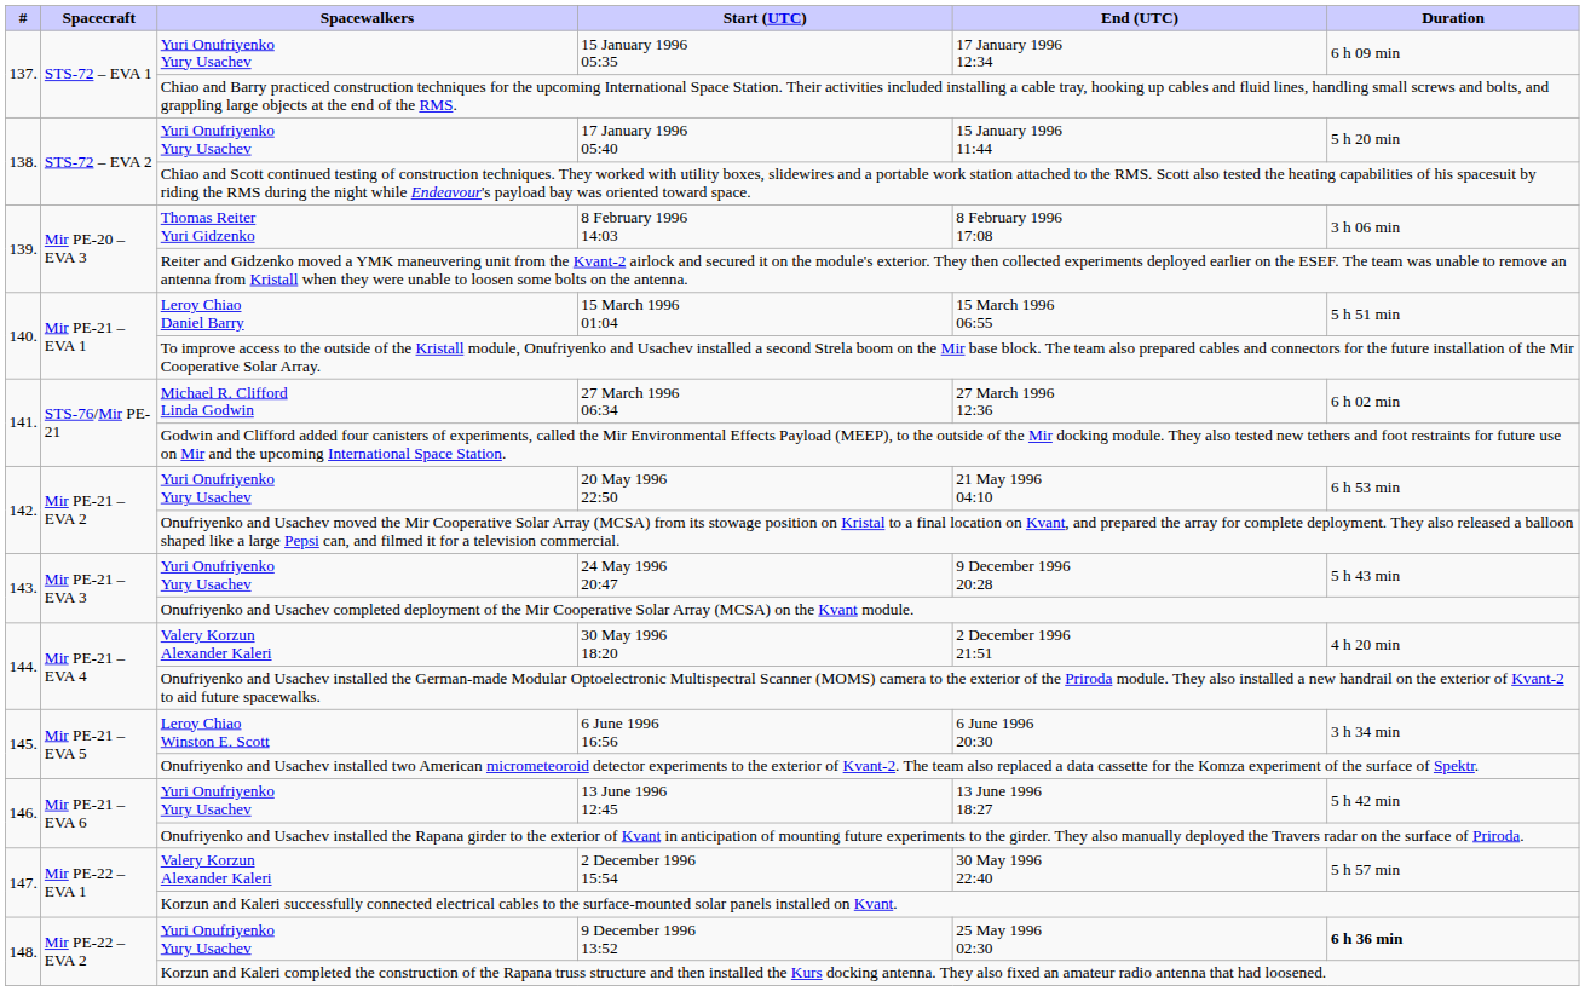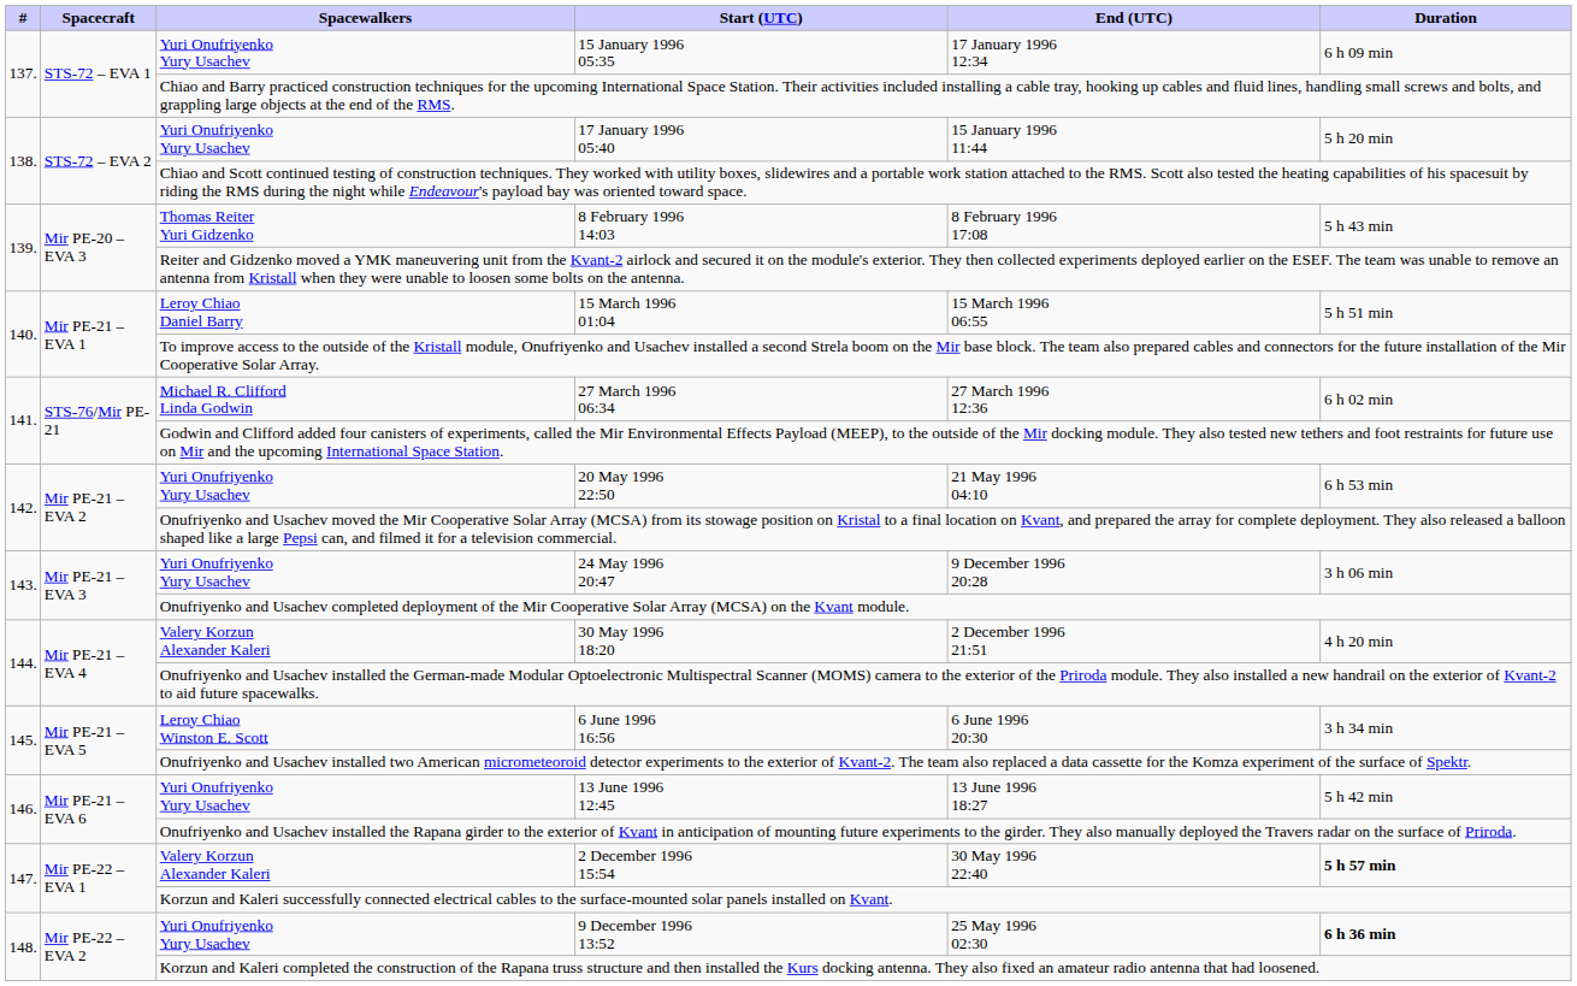8 February 1996 14:03 | Duration: 3 h 06 min -> 5 h 43 min
24 May 1996 20:47 | Duration: 5 h 43 min -> 3 h 06 min
2 December 1996 15:54 | Duration: normal -> bold
